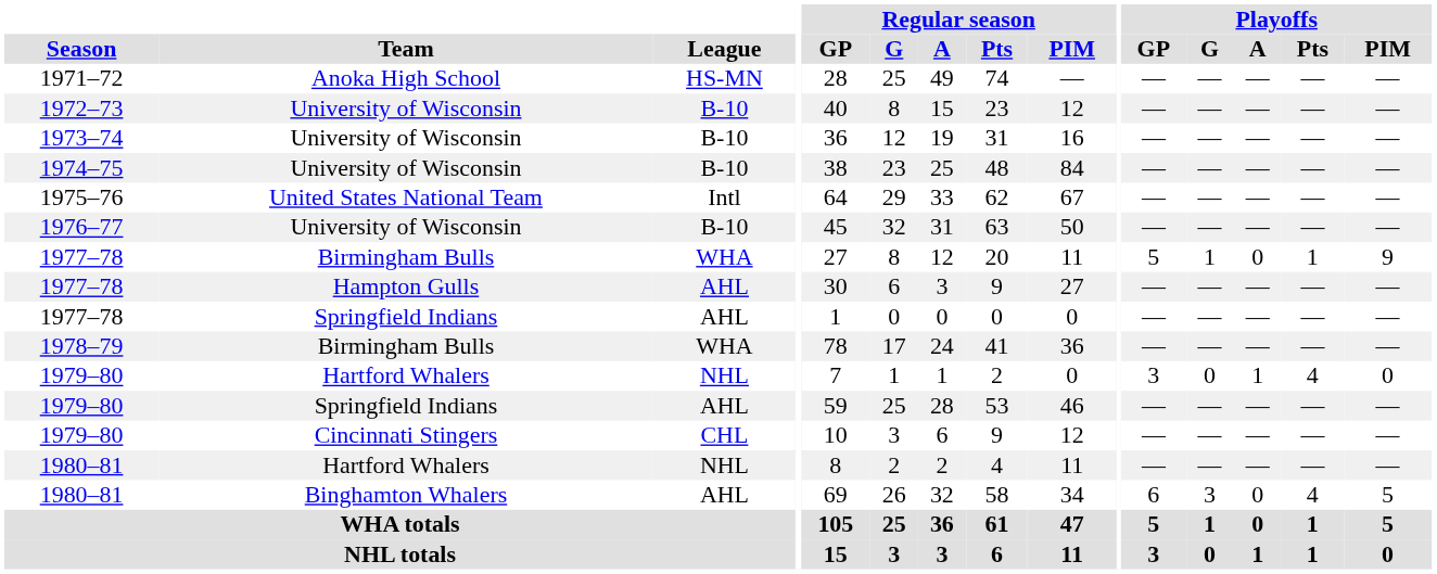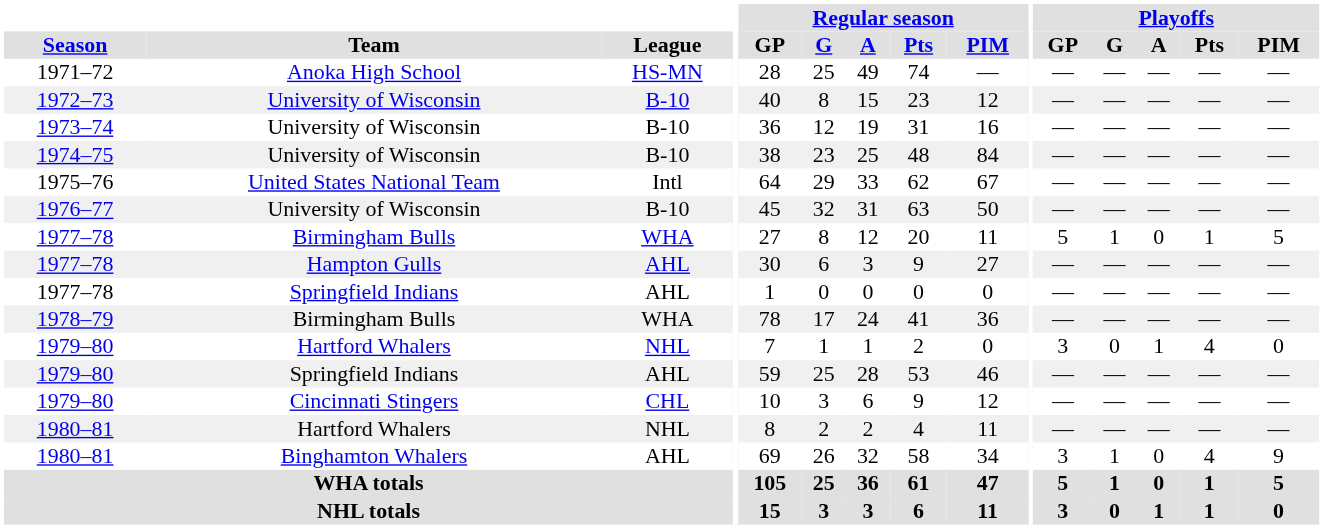1977–78 / Birmingham Bulls | Playoffs / PIM: 9 -> 5
1980–81 / Binghamton Whalers | Playoffs / GP: 6 -> 3
1980–81 / Binghamton Whalers | Playoffs / G: 3 -> 1
1980–81 / Binghamton Whalers | Playoffs / PIM: 5 -> 9
